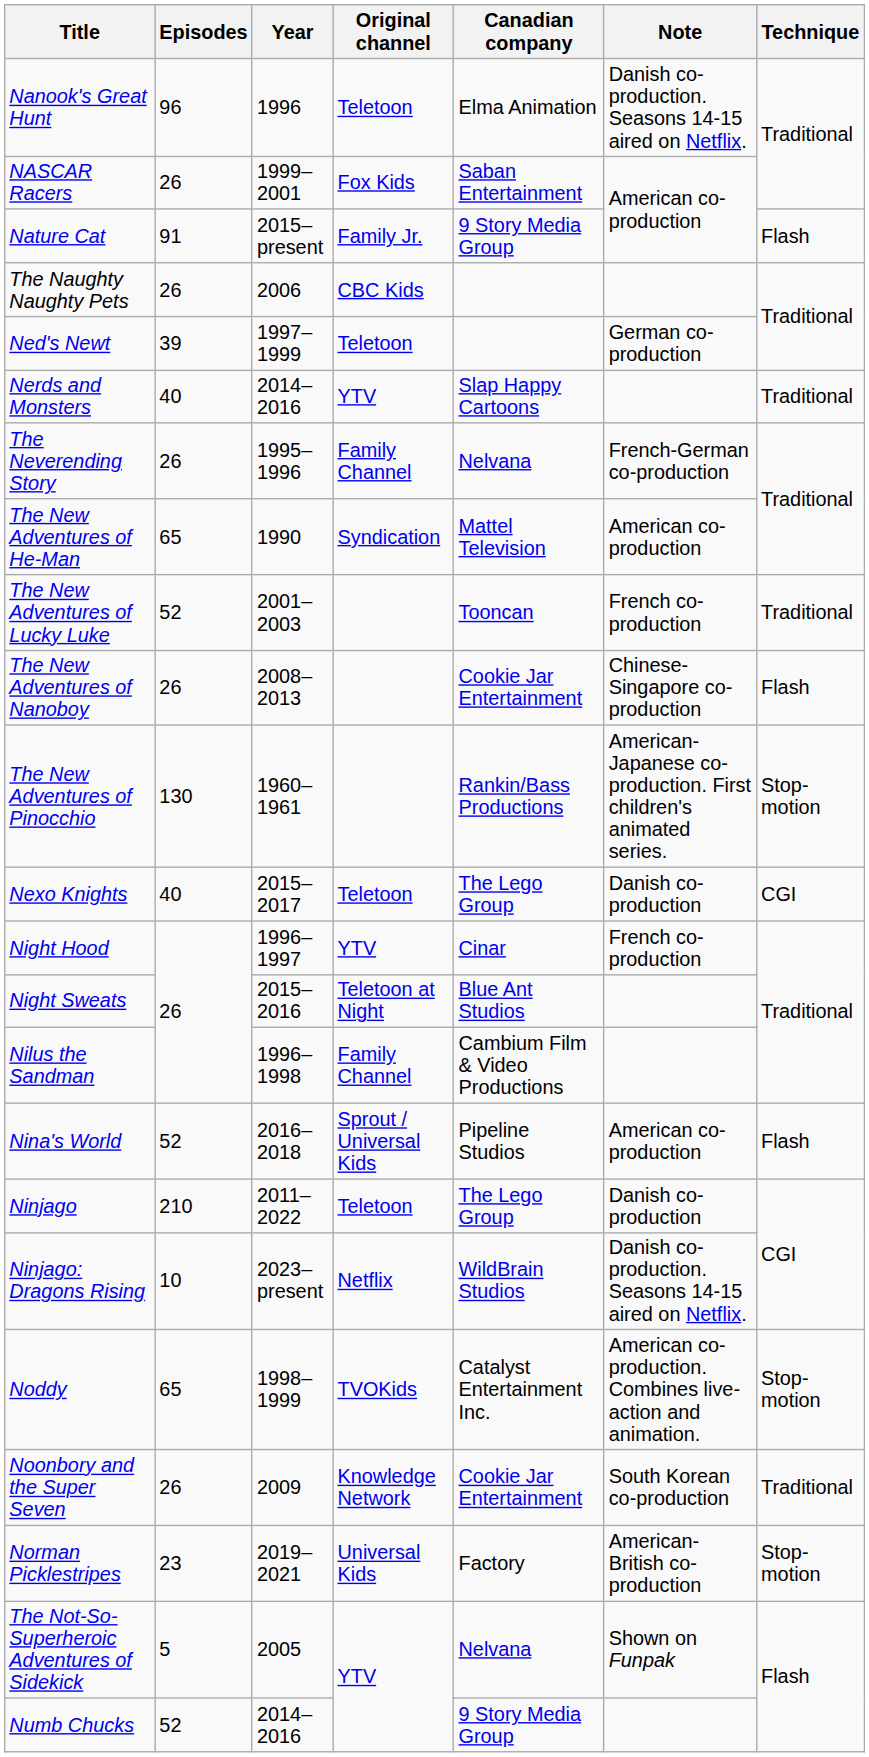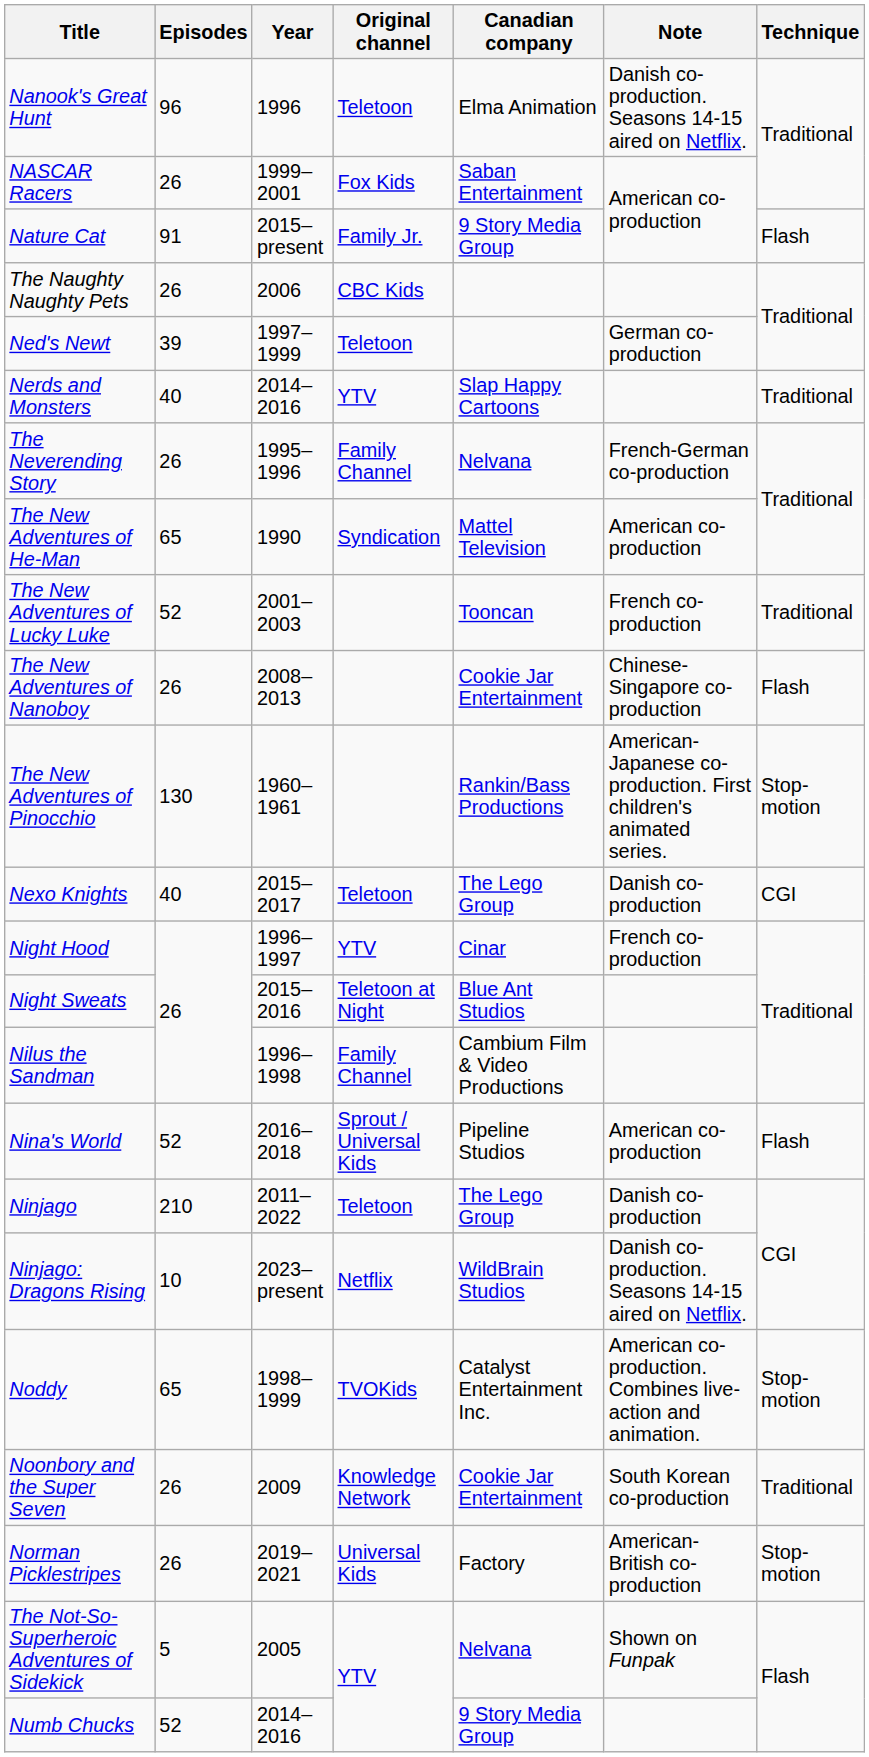Norman Picklestripes | Episodes: 23 -> 26
